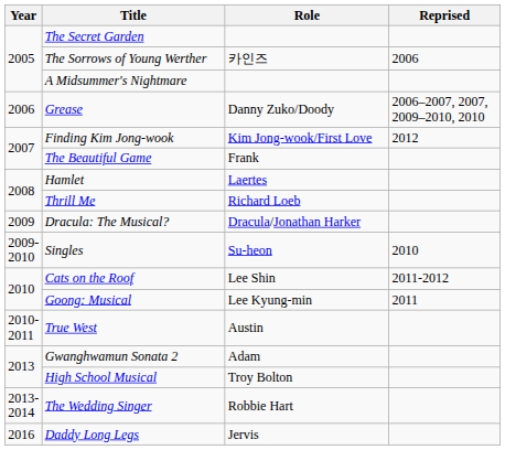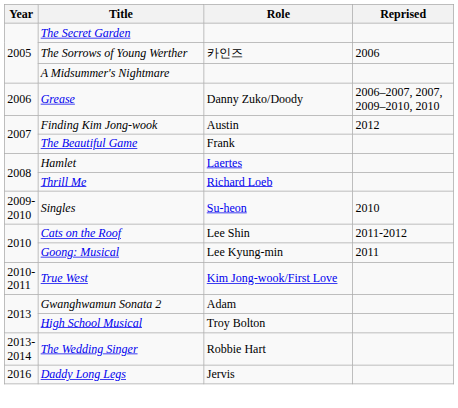Finding Kim Jong-wook | Role: Kim Jong-wook/First Love -> Austin
- row: 2009 | Dracula: The Musical? | Dracula/Jonathan Harker
True West | Role: Austin -> Kim Jong-wook/First Love
